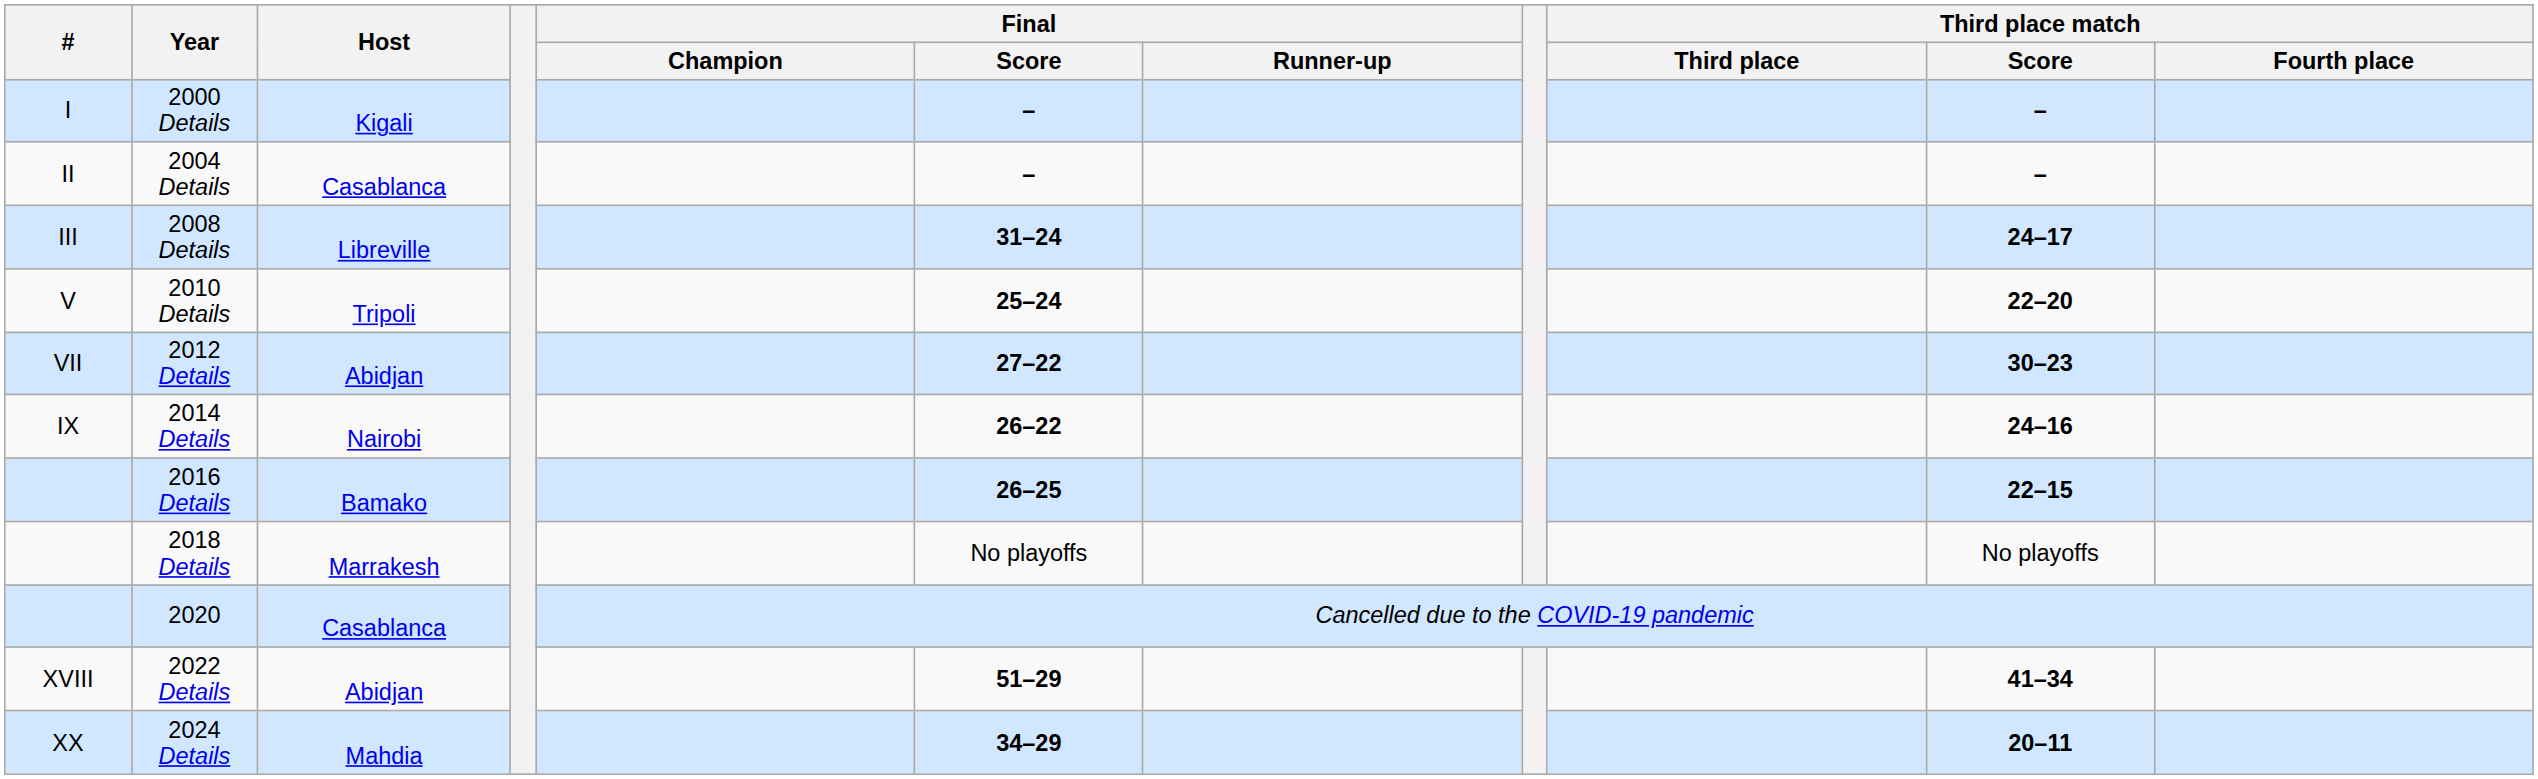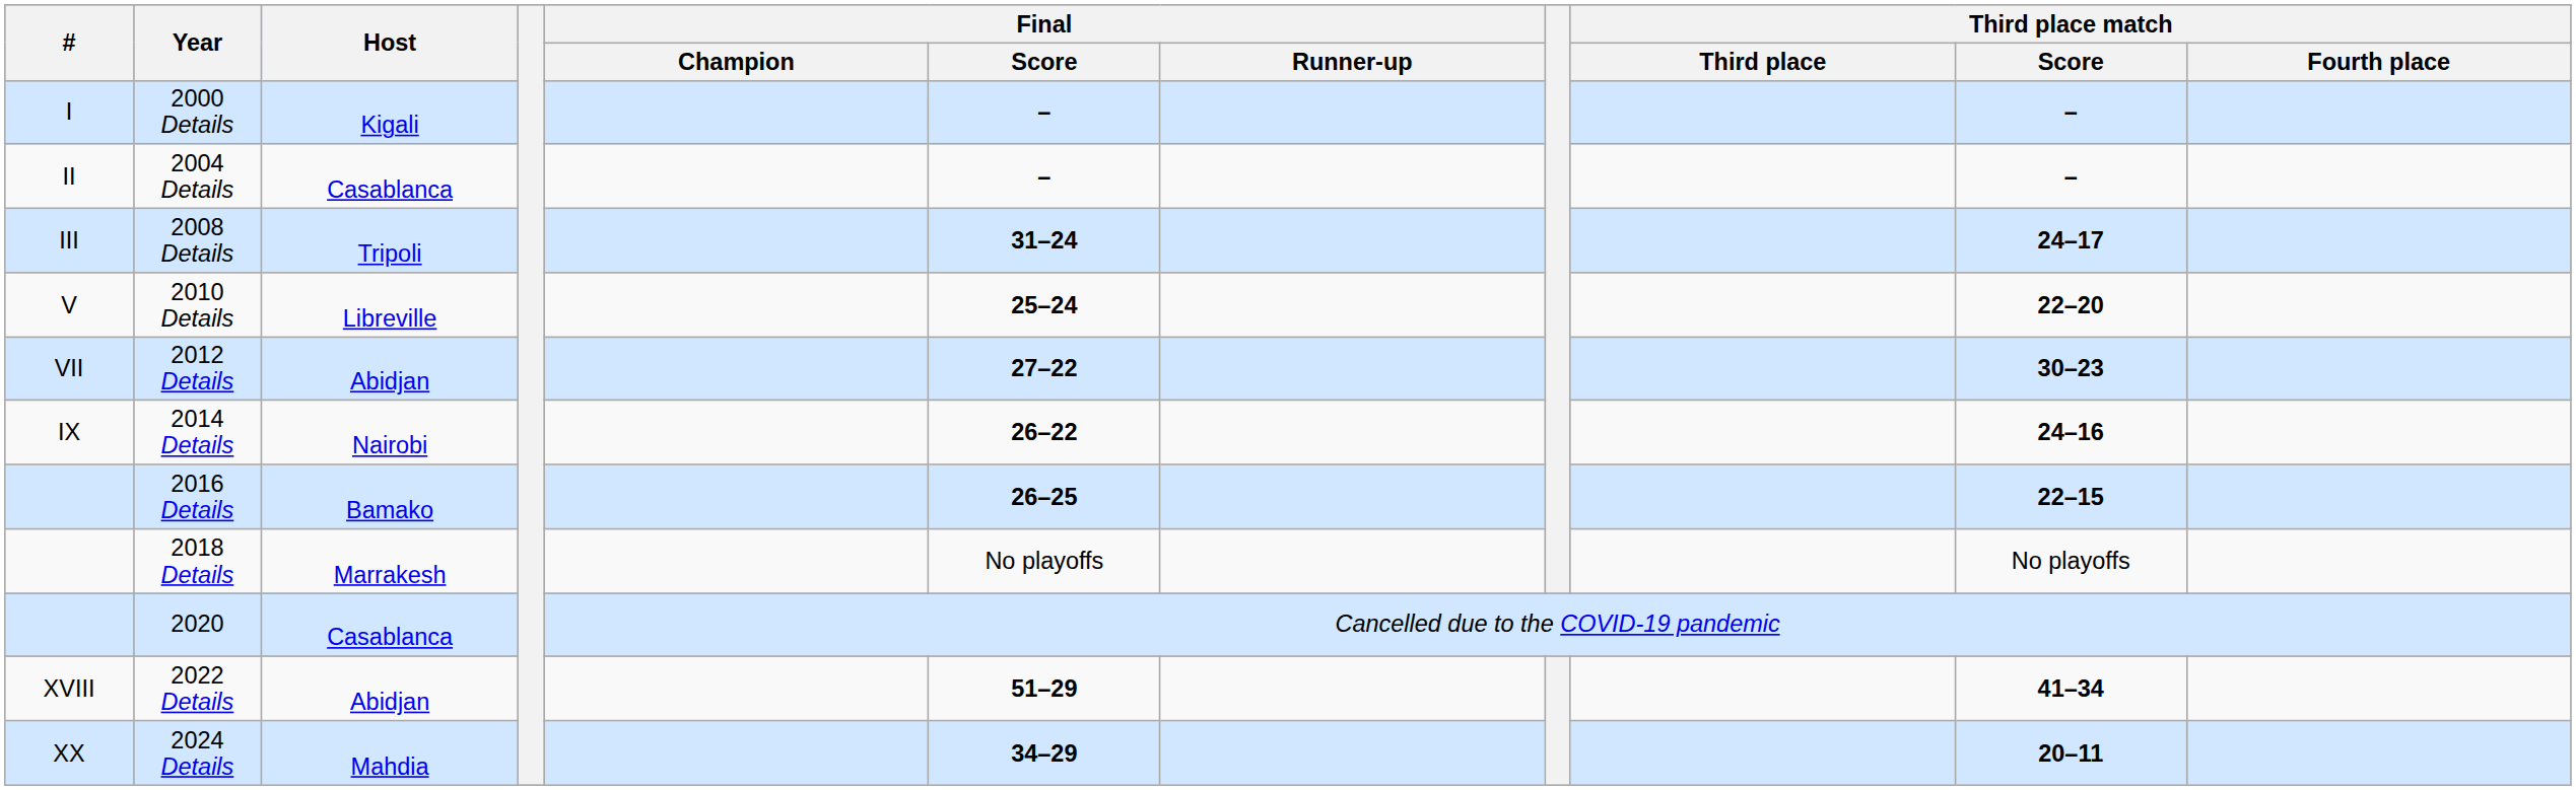2008 Details | Host: Libreville -> Tripoli
2010 Details | Host: Tripoli -> Libreville
